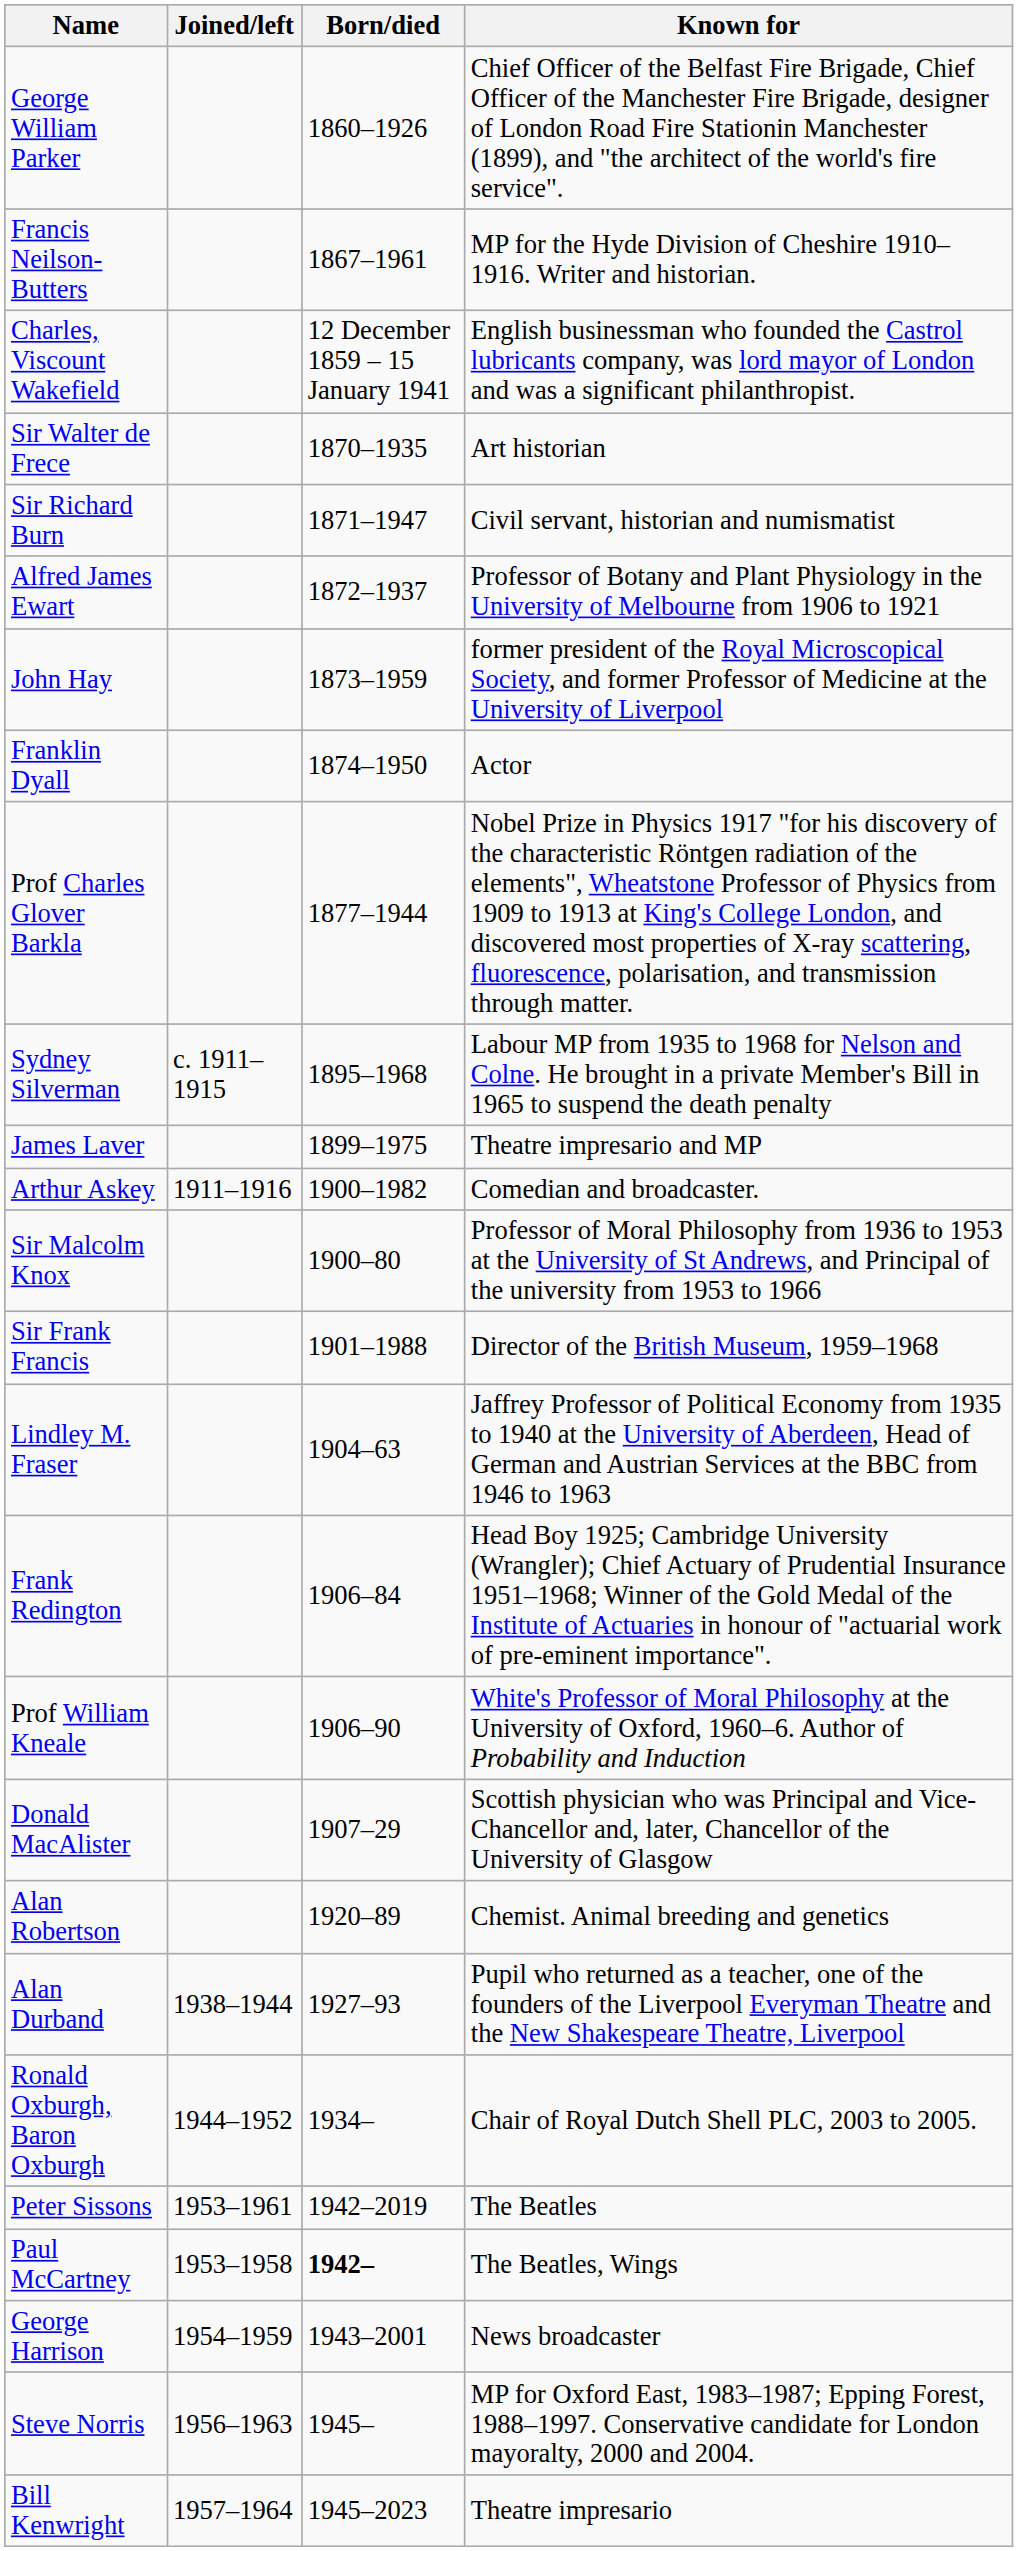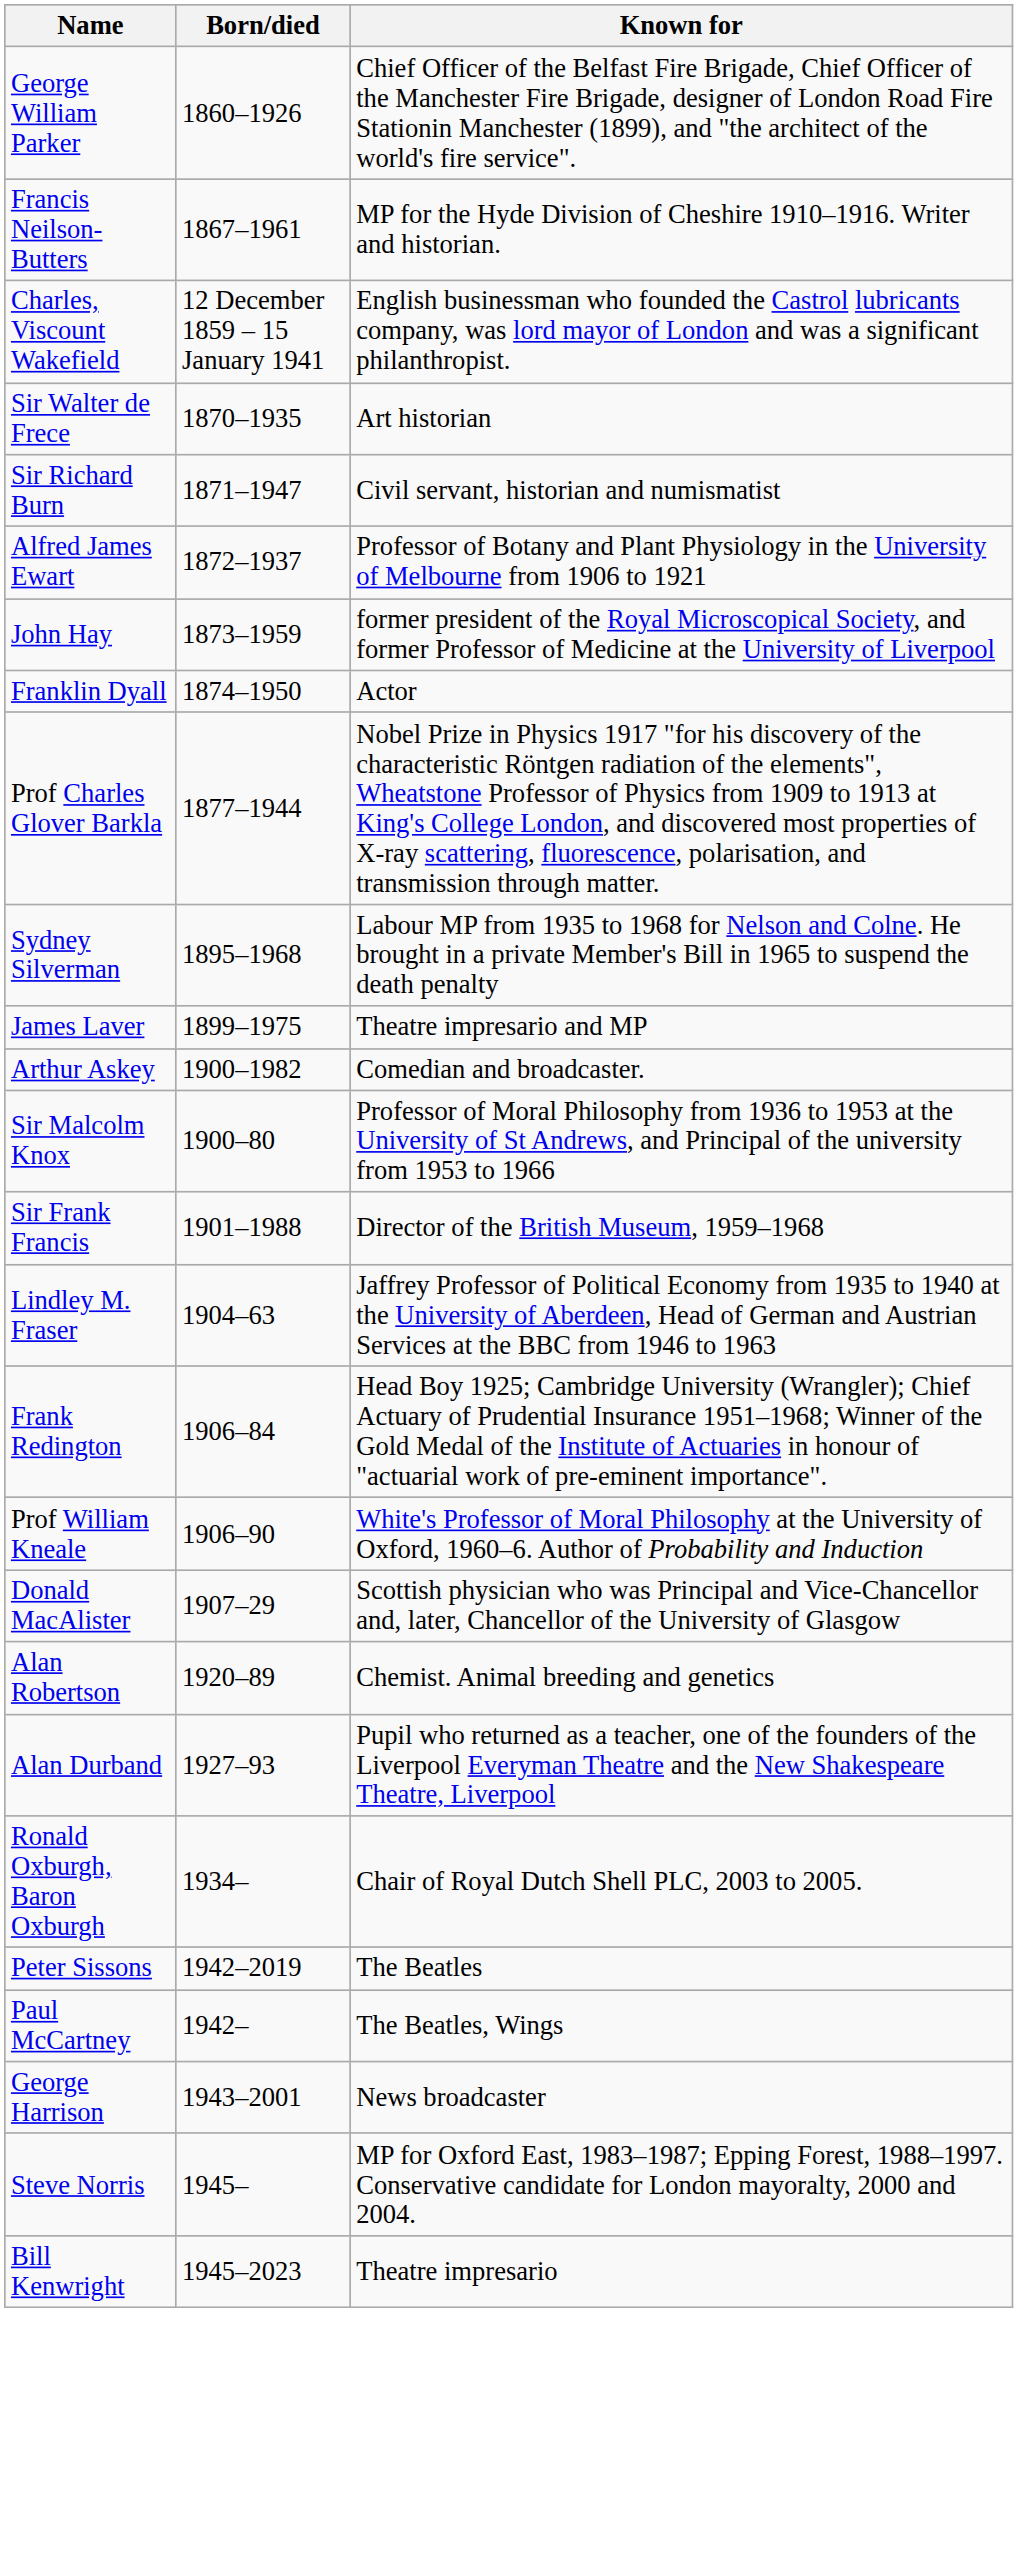- column: Joined/left | c. 1911–1915 | 1911–1916 | 1938–1944 | 1944–1952 | 1953–1961 | 1953–1958 | 1954–1959 | 1956–1963 | 1957–1964
Paul McCartney | Born/died: bold -> normal
